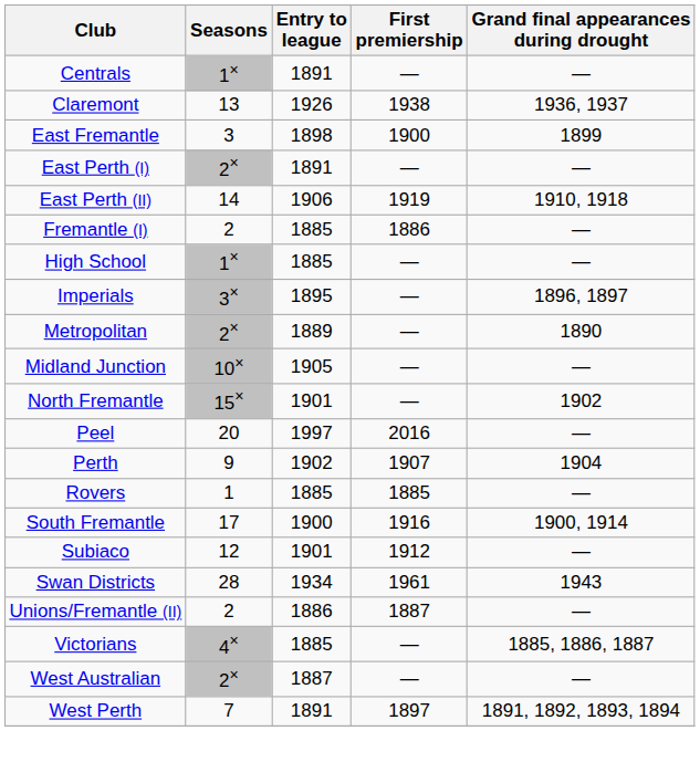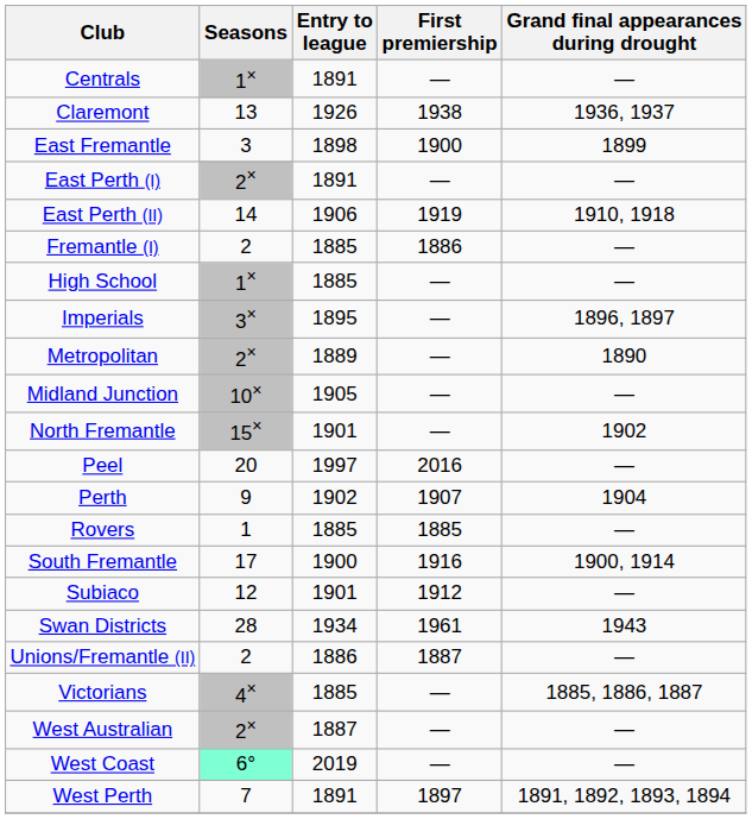+ row: West Coast | 6° | 2019 | — | —
